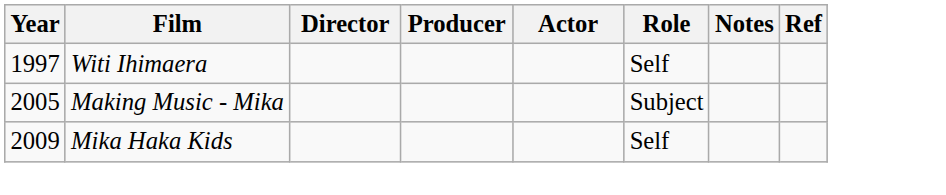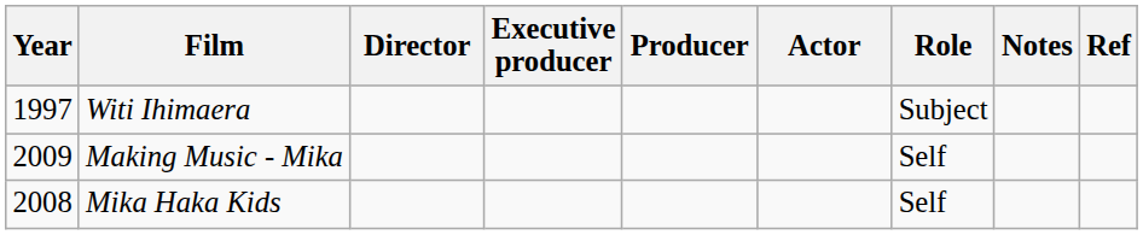+ column: Executive producer
Witi Ihimaera | Role: Self -> Subject
Making Music - Mika | Year: 2005 -> 2009
Making Music - Mika | Role: Subject -> Self
Mika Haka Kids | Year: 2009 -> 2008
